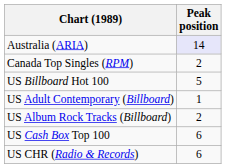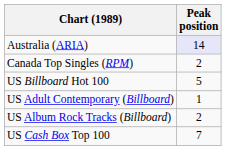US Cash Box Top 100 | Peak position: 6 -> 7
- row: US CHR (Radio & Records) | 6
